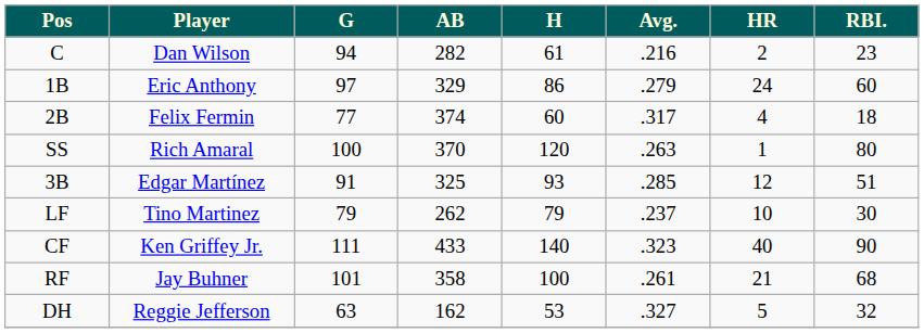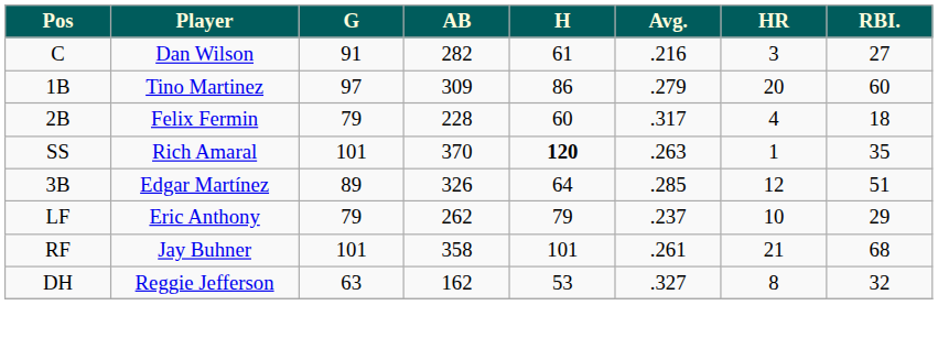C | G: 94 -> 91
C | HR: 2 -> 3
C | RBI.: 23 -> 27
1B | Player: Eric Anthony -> Tino Martinez
1B | AB: 329 -> 309
1B | HR: 24 -> 20
2B | G: 77 -> 79
2B | AB: 374 -> 228
SS | G: 100 -> 101
SS | H: normal -> bold
SS | RBI.: 80 -> 35
3B | G: 91 -> 89
3B | AB: 325 -> 326
3B | H: 93 -> 64
LF | Player: Tino Martinez -> Eric Anthony
LF | RBI.: 30 -> 29
- row: CF | Ken Griffey Jr. | 111 | 433 | 140 | .323 | 40 | 90
RF | H: 100 -> 101
DH | HR: 5 -> 8
